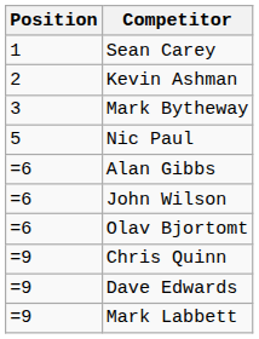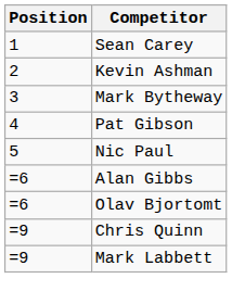+ row: 4 | Pat Gibson
- row: =6 | John Wilson
- row: =9 | Dave Edwards
